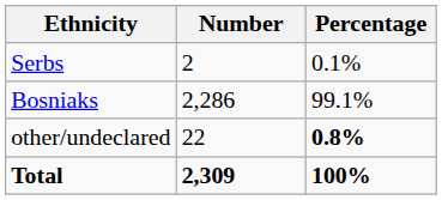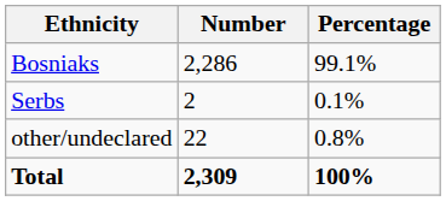rows swapped: Bosniaks <-> Serbs
other/undeclared | Percentage: bold -> normal
